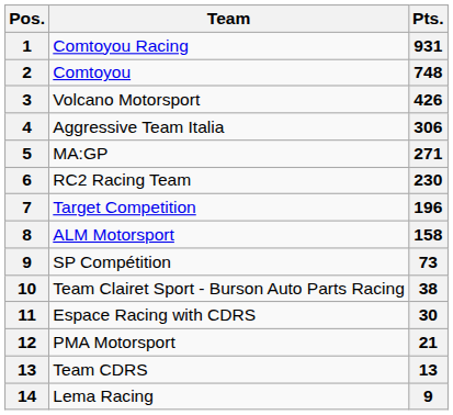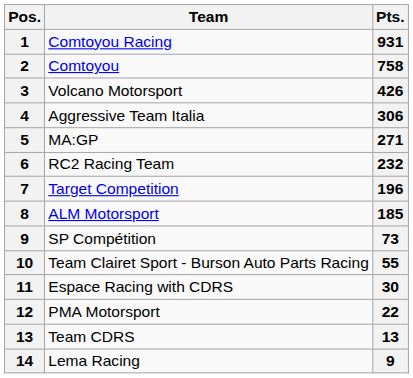Comtoyou | Pts.: 748 -> 758
RC2 Racing Team | Pts.: 230 -> 232
ALM Motorsport | Pts.: 158 -> 185
Team Clairet Sport - Burson Auto Parts Racing | Pts.: 38 -> 55
PMA Motorsport | Pts.: 21 -> 22
